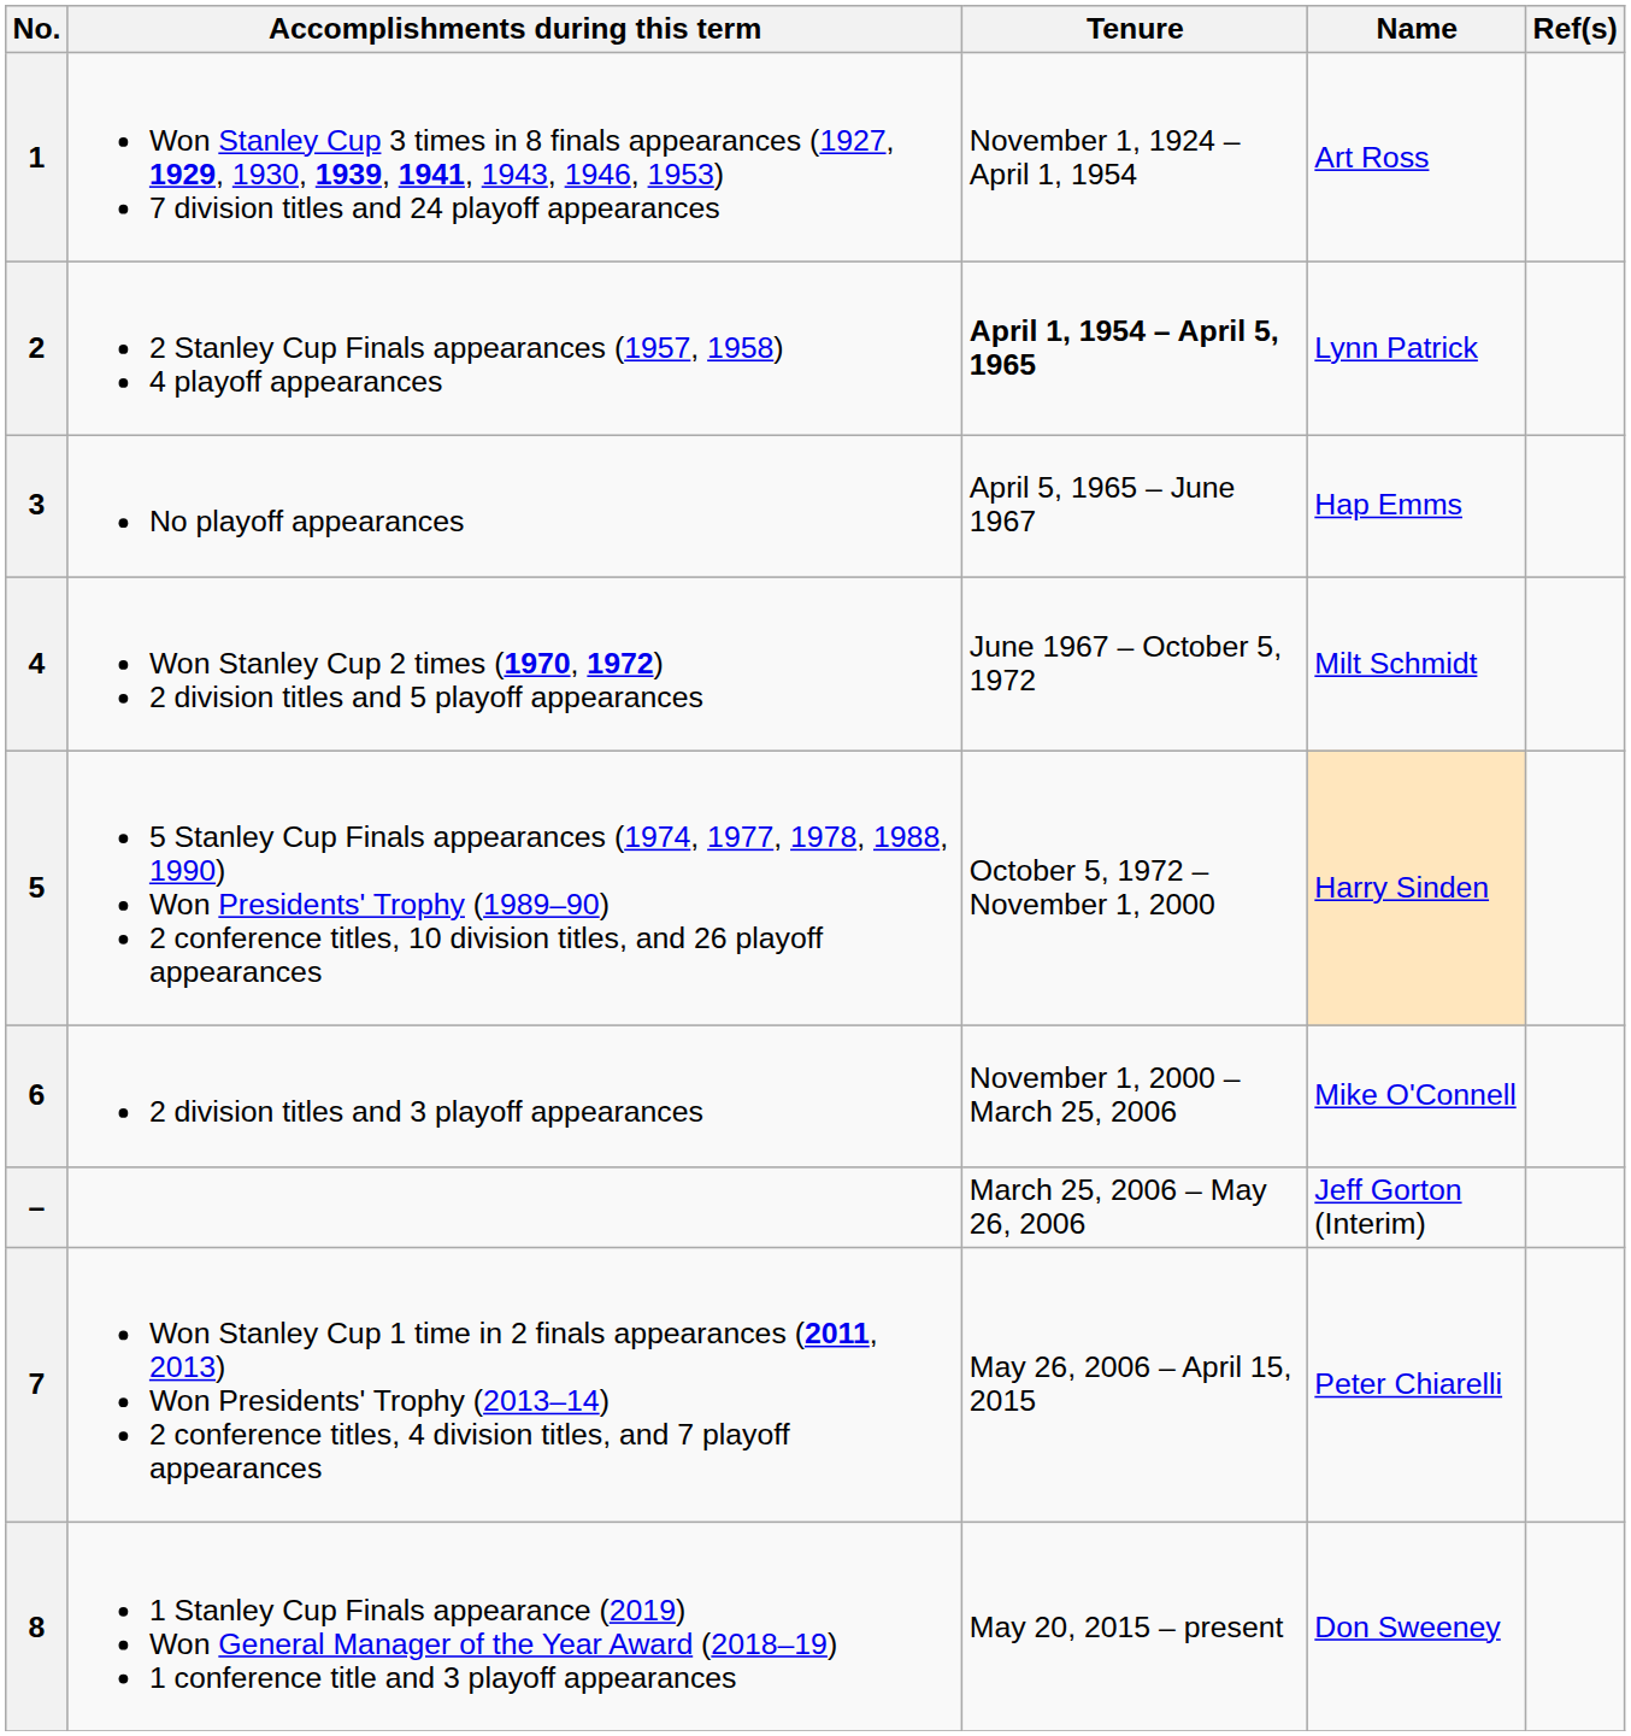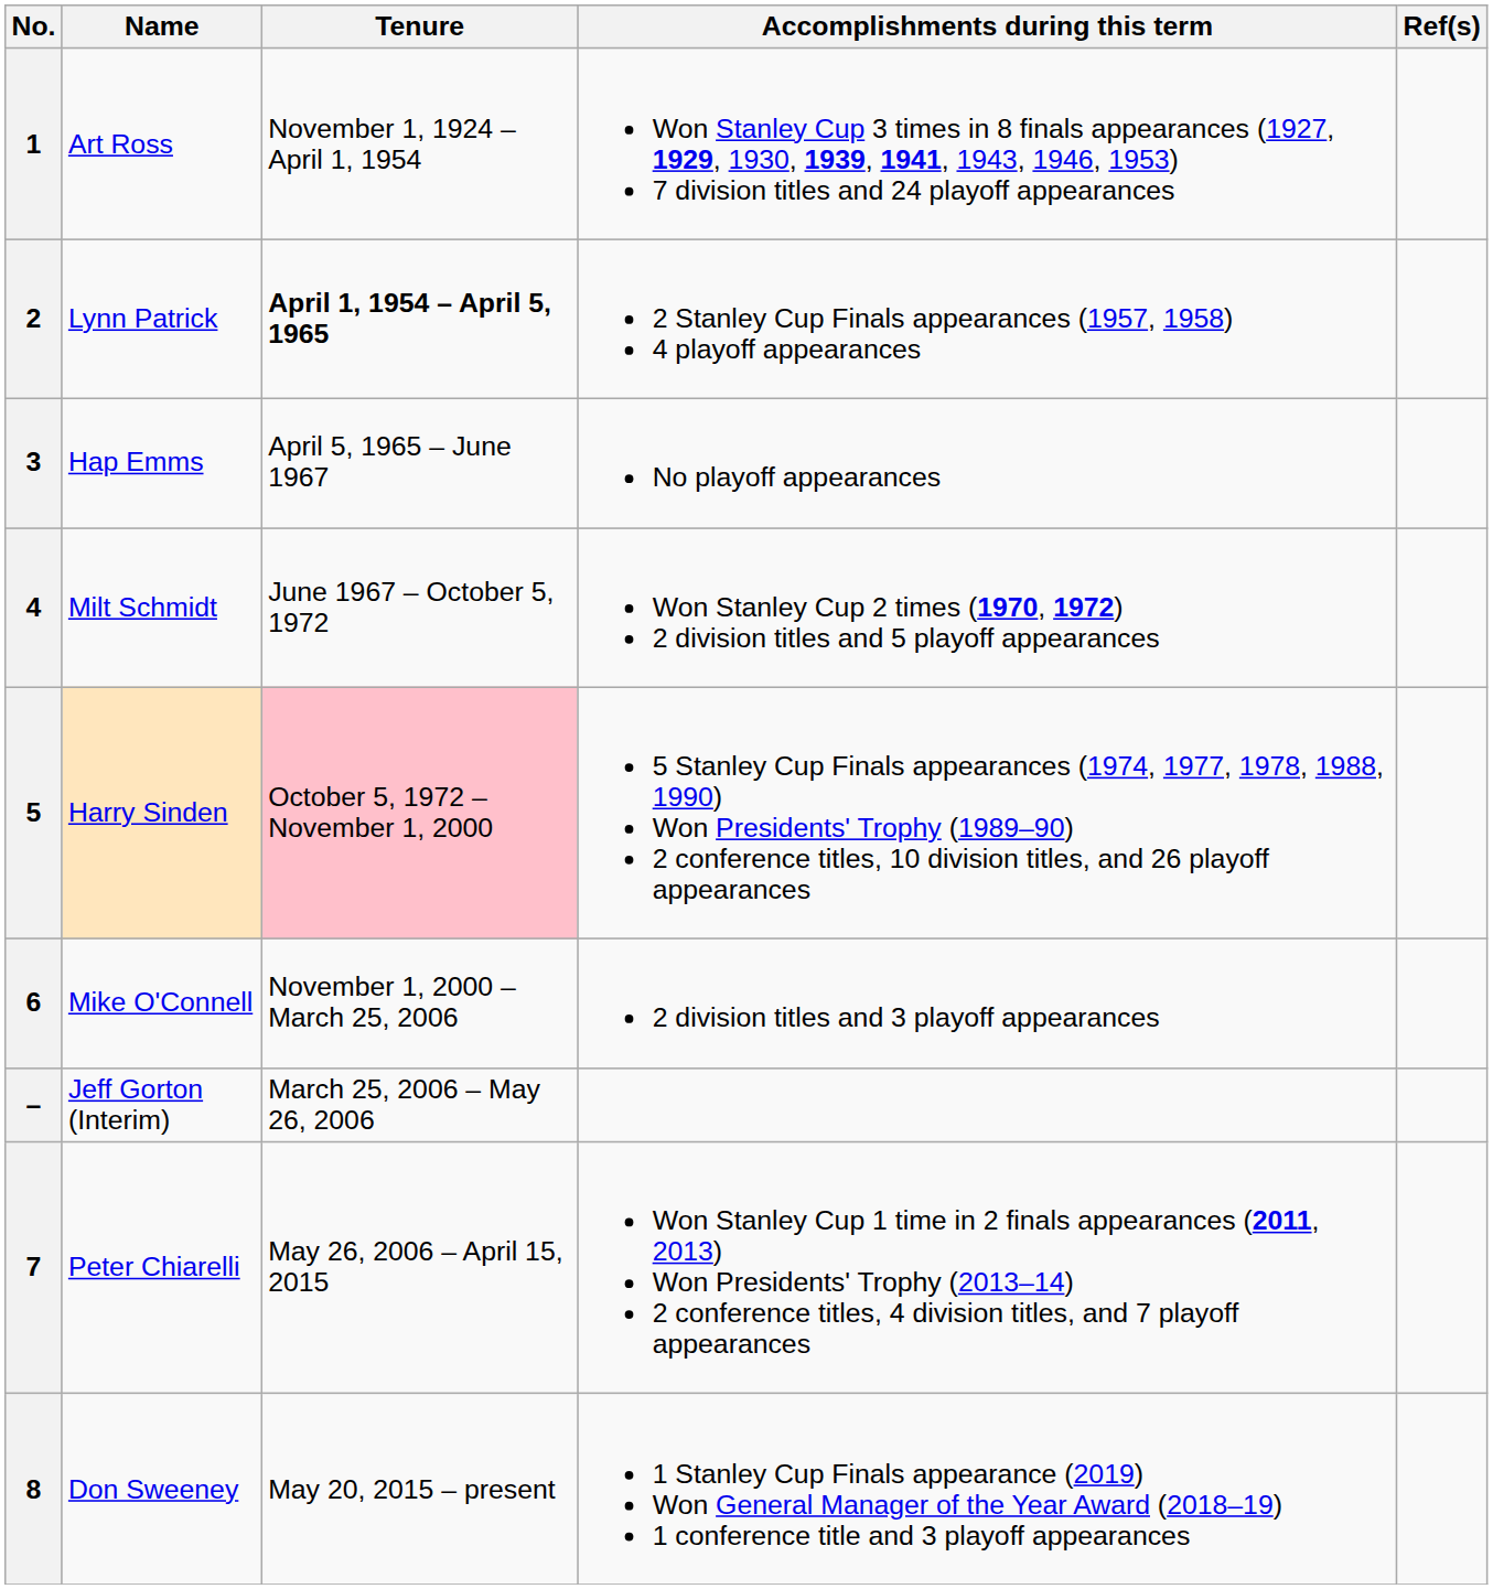columns swapped: Name <-> Accomplishments during this term
5 | Tenure: no background -> pink background
